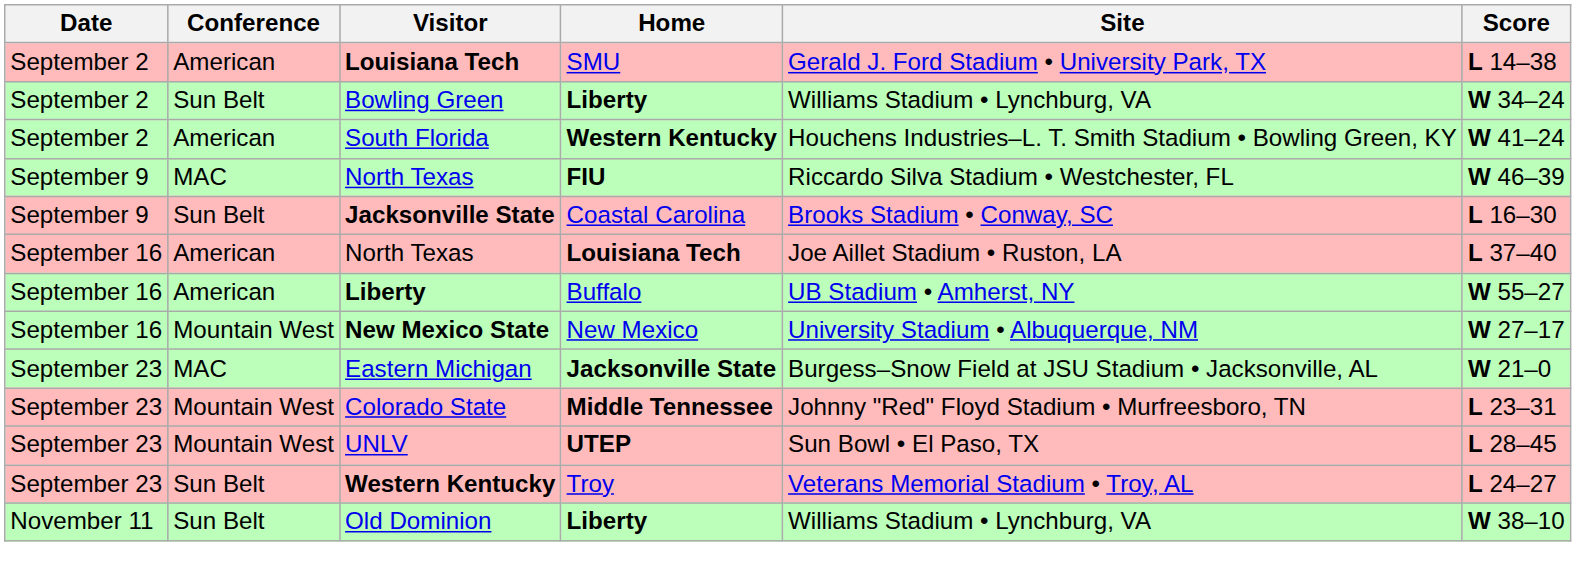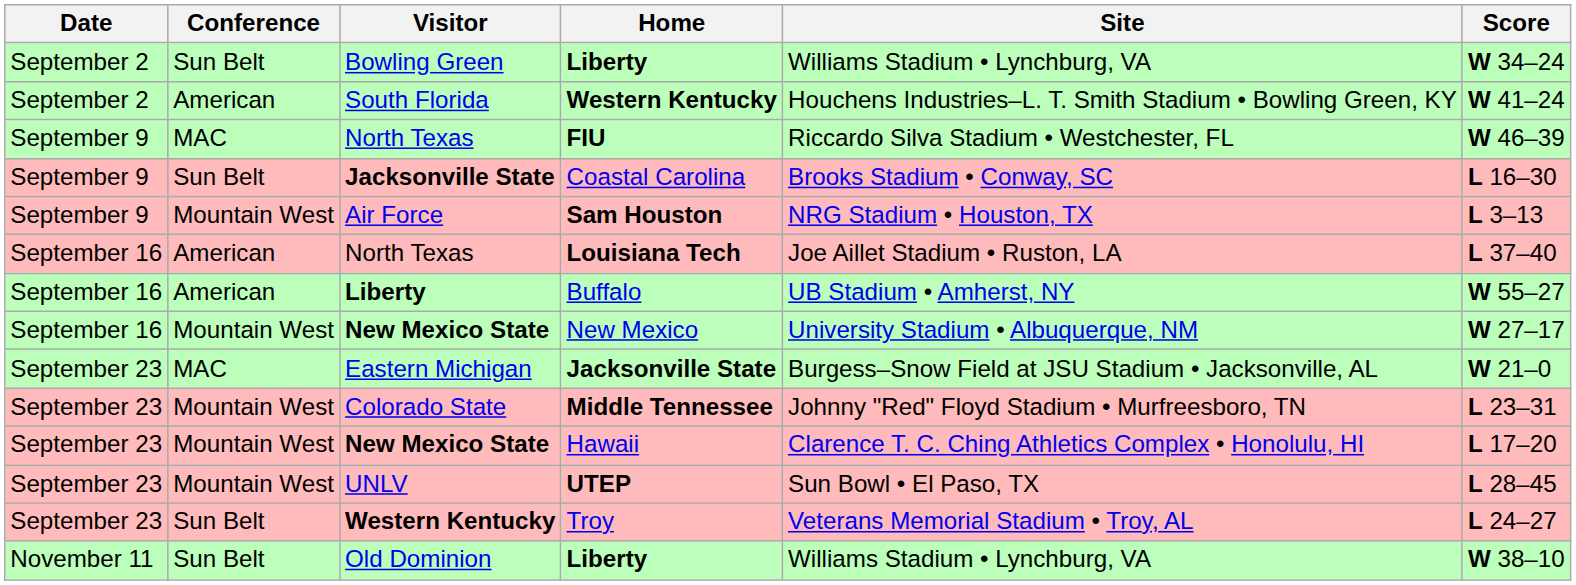- row: September 2 | American | Louisiana Tech | SMU | Gerald J. Ford Stadium • University Park, TX | L 14–38
+ row: September 9 | Mountain West | Air Force | Sam Houston | NRG Stadium • Houston, TX | L 3–13
+ row: September 23 | Mountain West | New Mexico State | Hawaii | Clarence T. C. Ching Athletics Complex • Honolulu, HI | L 17–20
